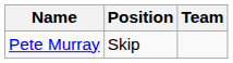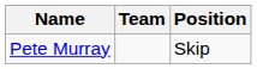columns swapped: Team <-> Position
